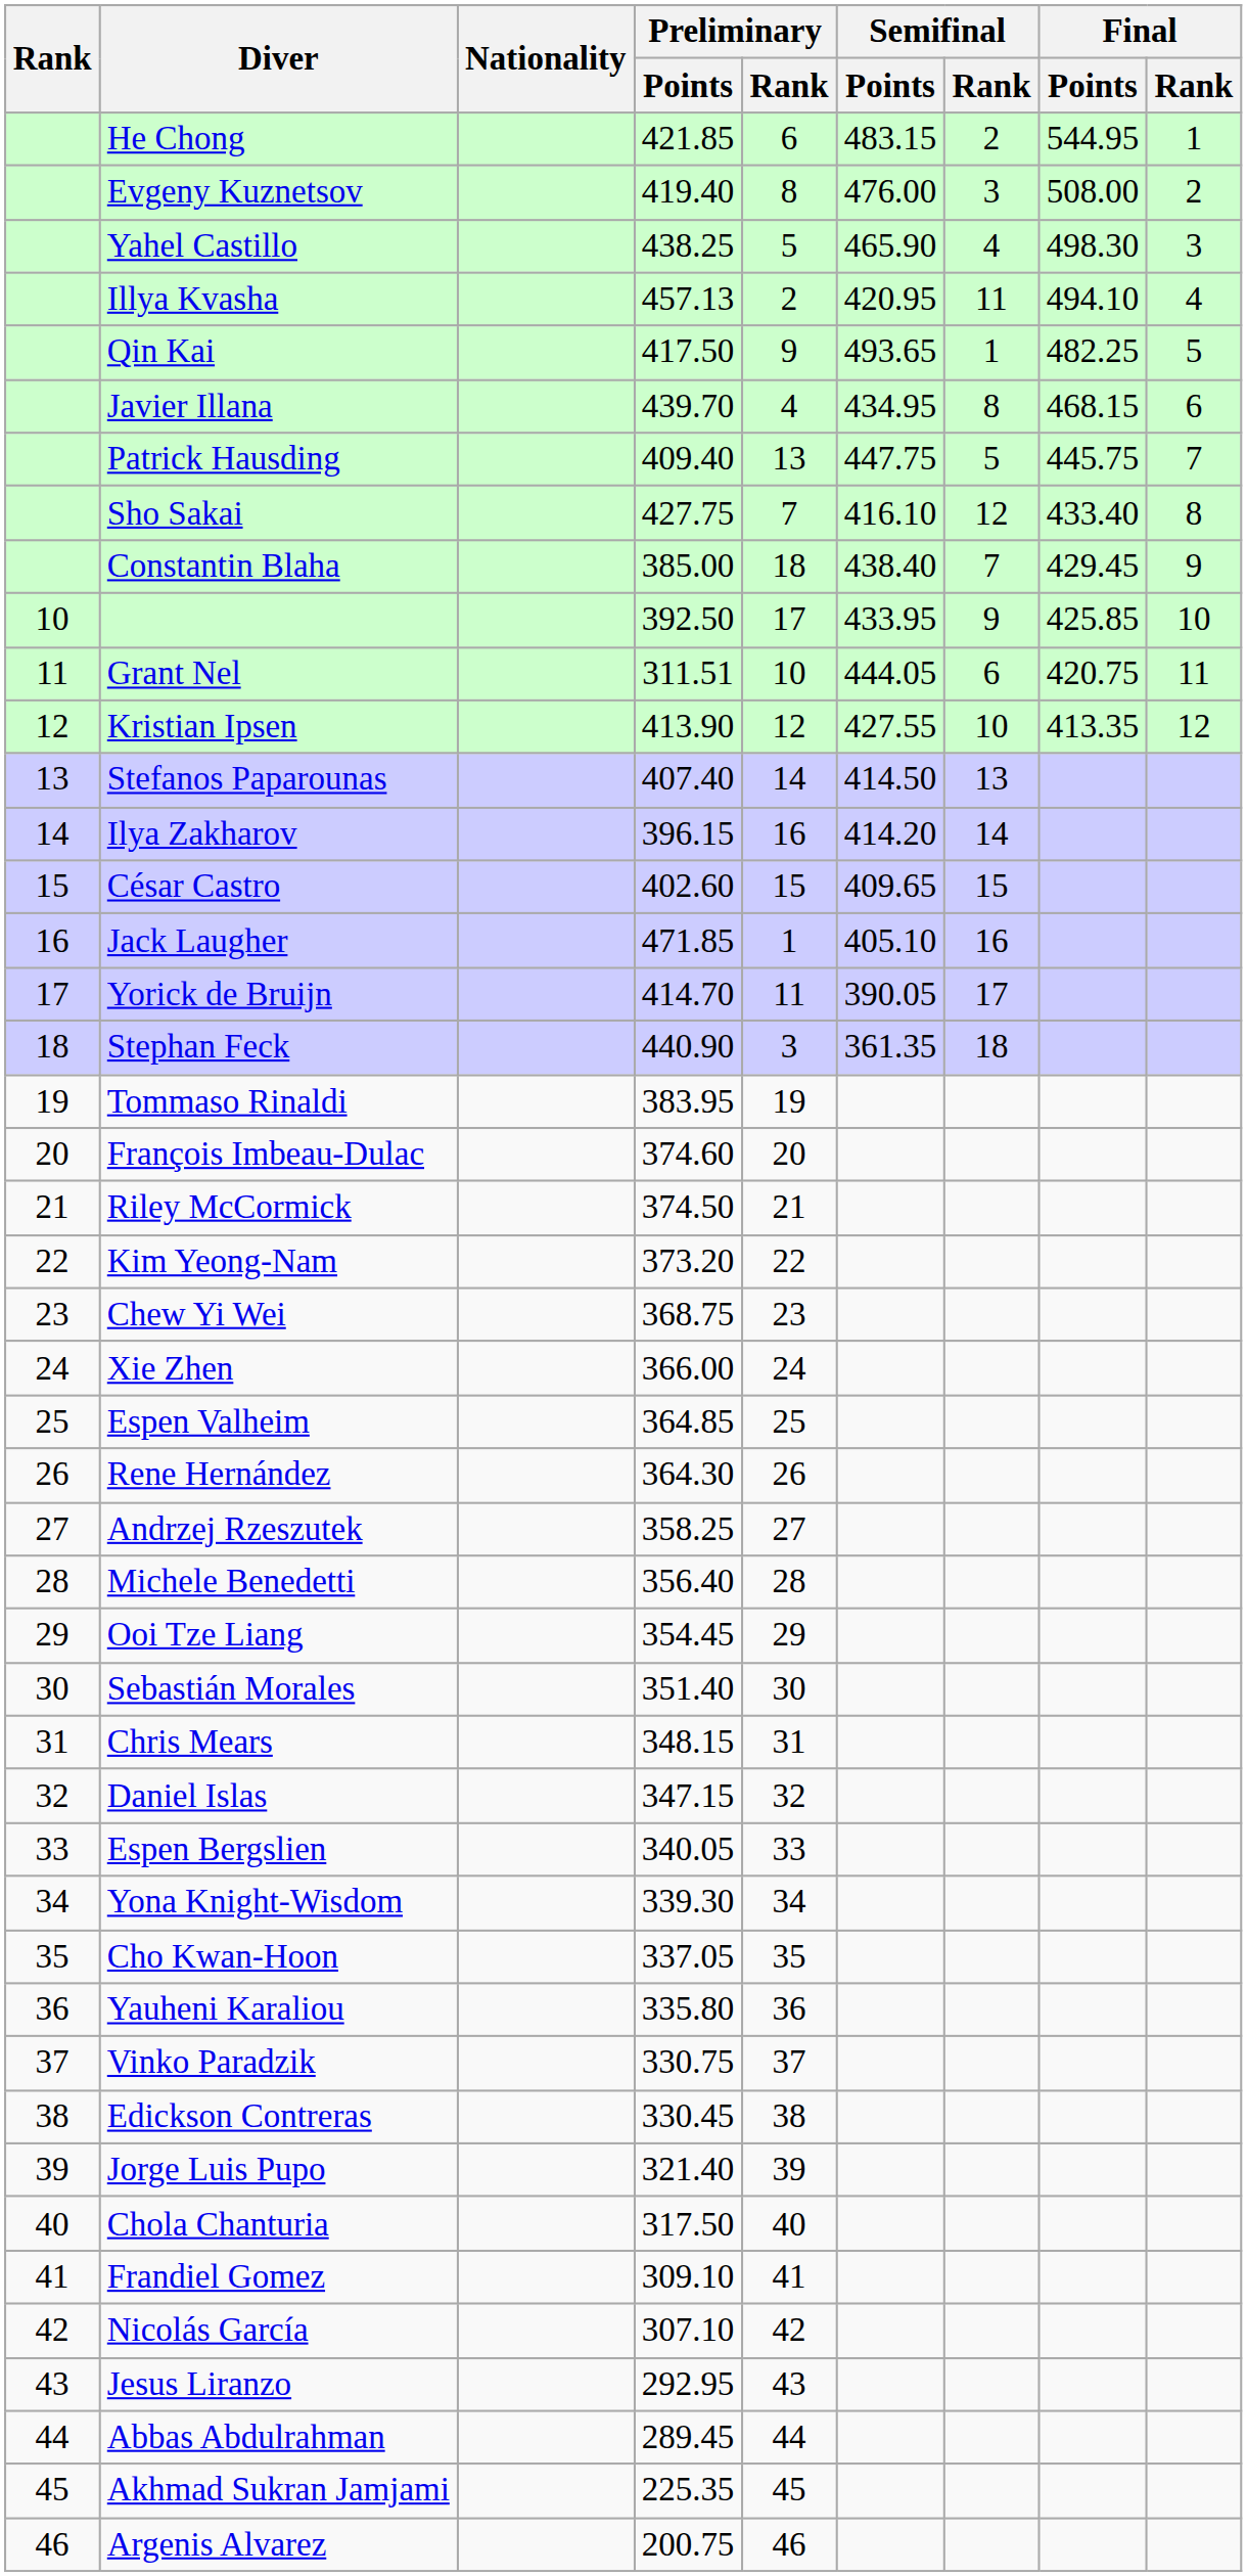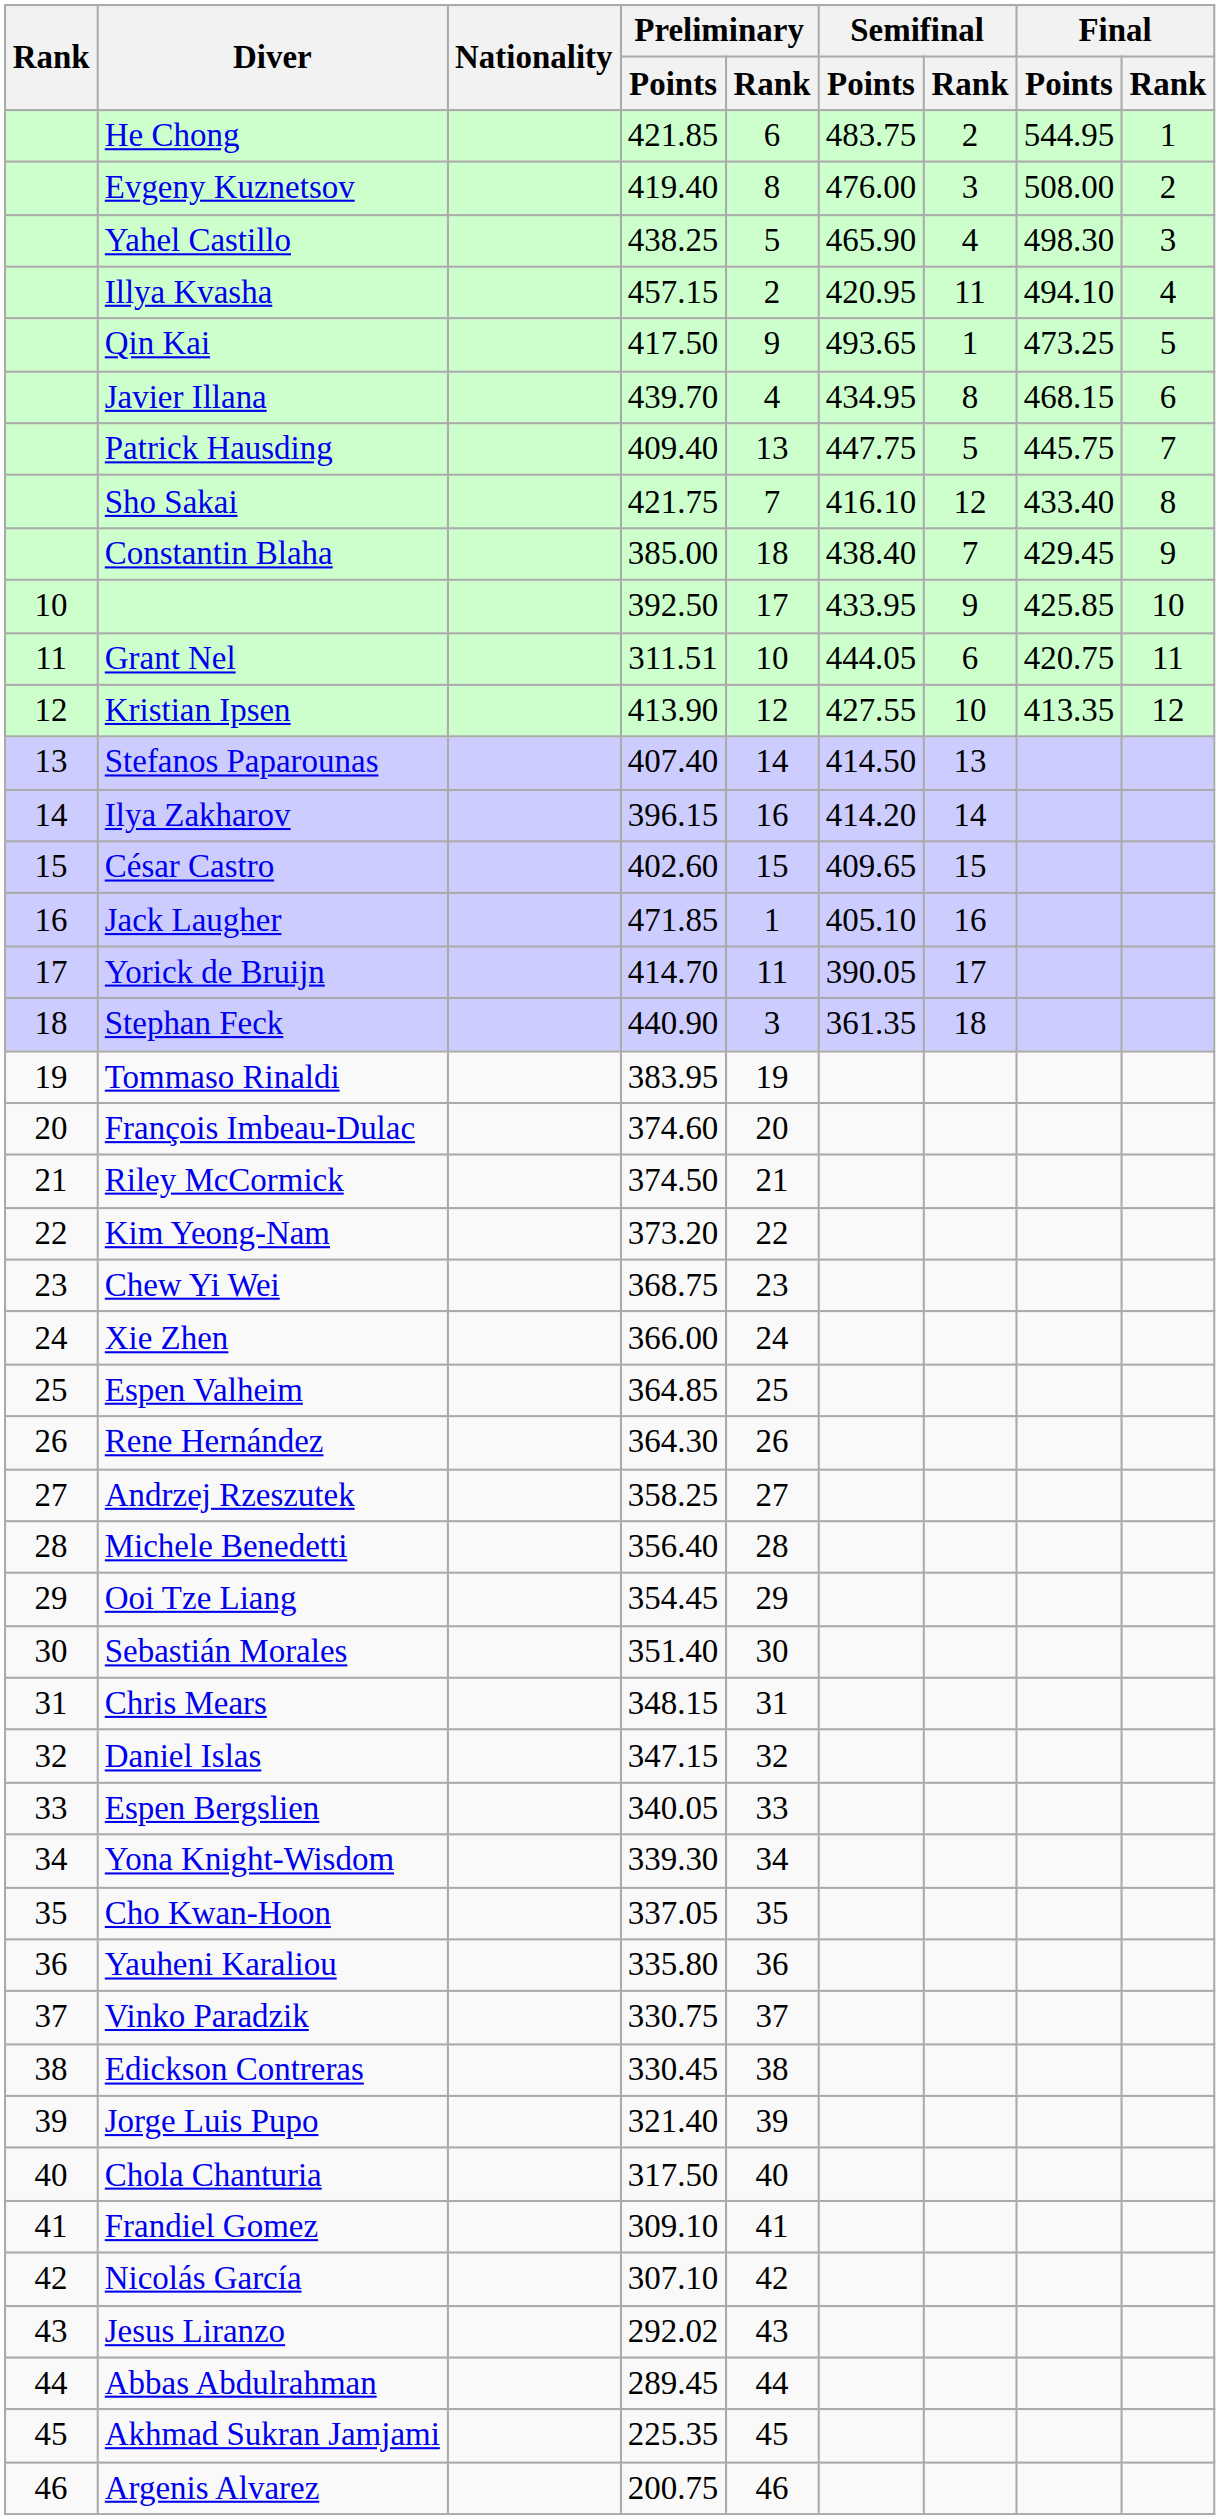He Chong | Semifinal / Points: 483.15 -> 483.75
Illya Kvasha | Preliminary / Points: 457.13 -> 457.15
Qin Kai | Final / Points: 482.25 -> 473.25
Sho Sakai | Preliminary / Points: 427.75 -> 421.75
Jesus Liranzo | Preliminary / Points: 292.95 -> 292.02
